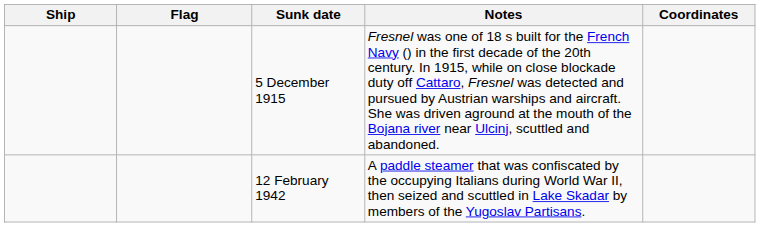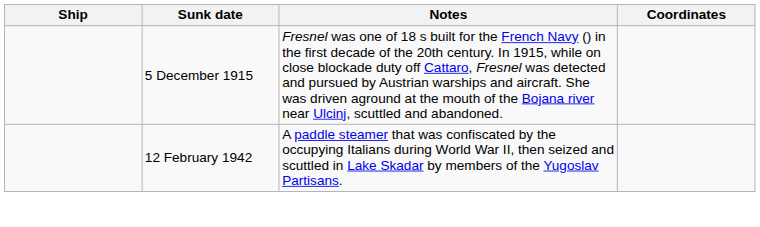- column: Flag
